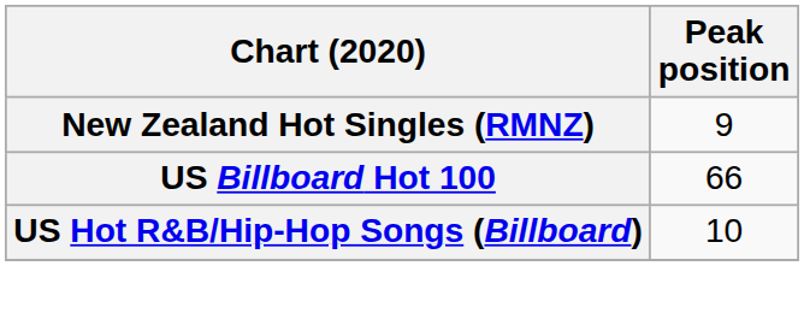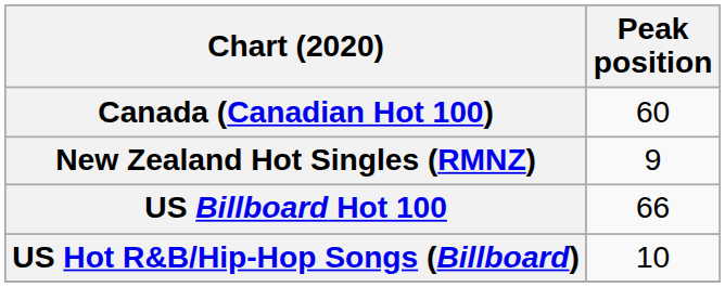+ row: Canada (Canadian Hot 100) | 60
